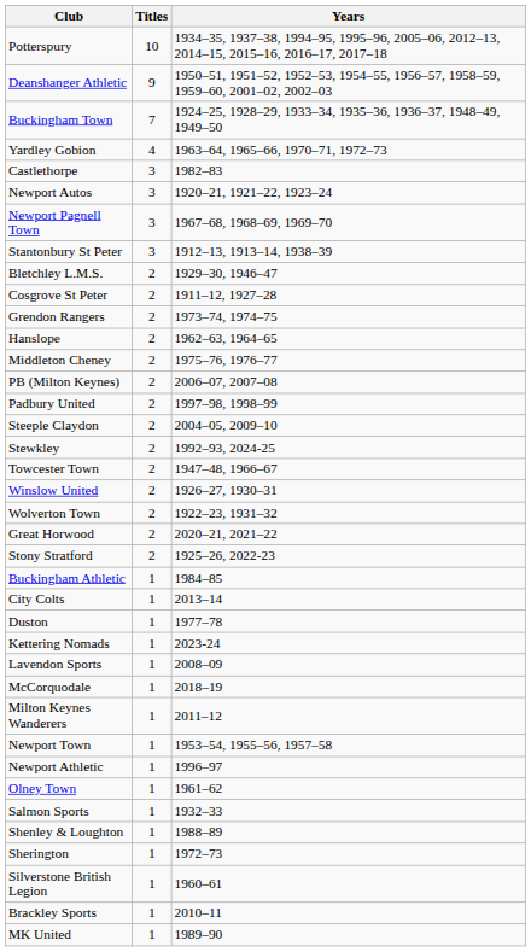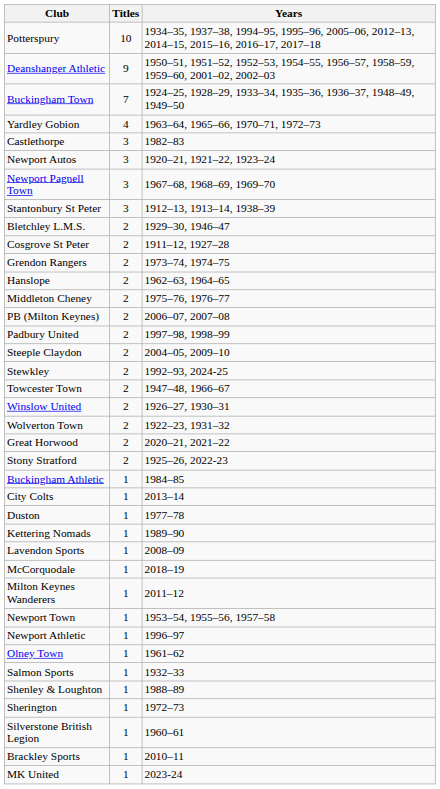Kettering Nomads | Years: 2023-24 -> 1989–90
MK United | Years: 1989–90 -> 2023-24
